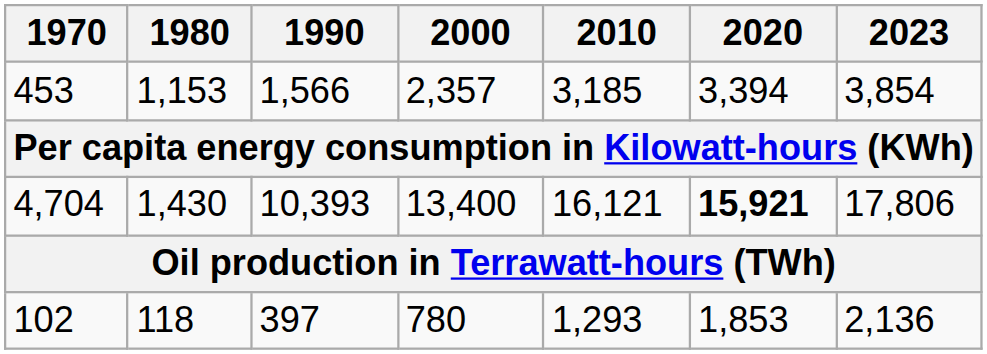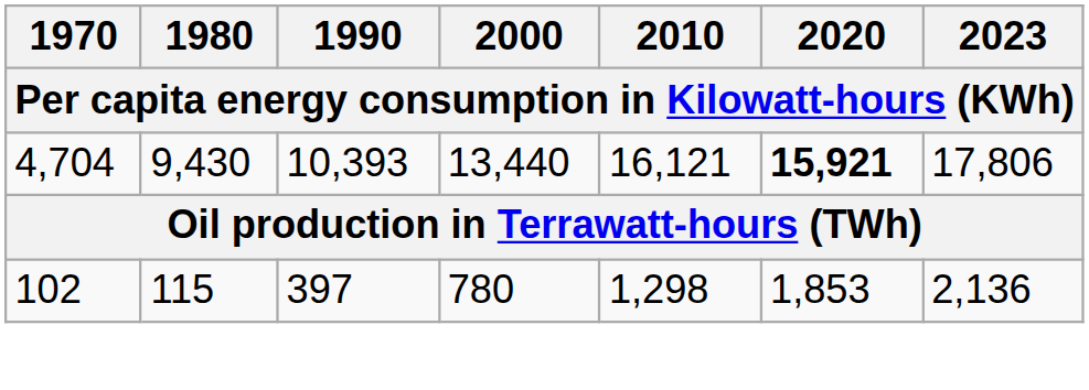- row: 453 | 1,153 | 1,566 | 2,357 | 3,185 | 3,394 | 3,854
4,704 | 1980: 1,430 -> 9,430
4,704 | 2000: 13,400 -> 13,440
102 | 1980: 118 -> 115
102 | 2010: 1,293 -> 1,298
